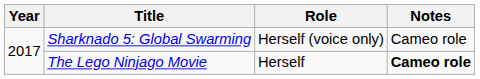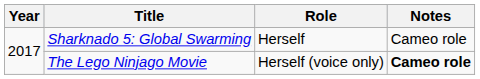Sharknado 5: Global Swarming | Role: Herself (voice only) -> Herself
The Lego Ninjago Movie | Role: Herself -> Herself (voice only)
